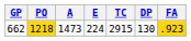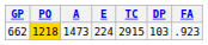662 | DP: 130 -> 103
662 | FA: gold background -> no background
